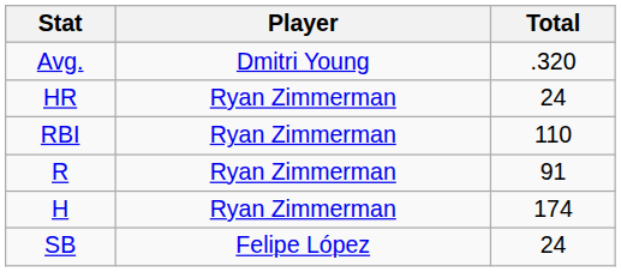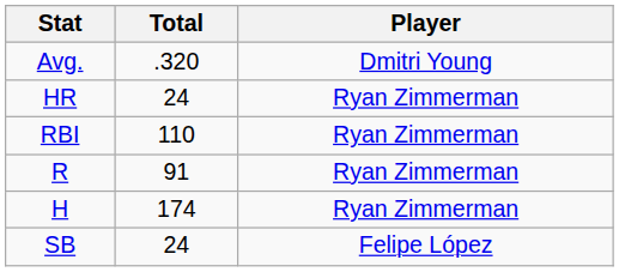columns swapped: Player <-> Total
